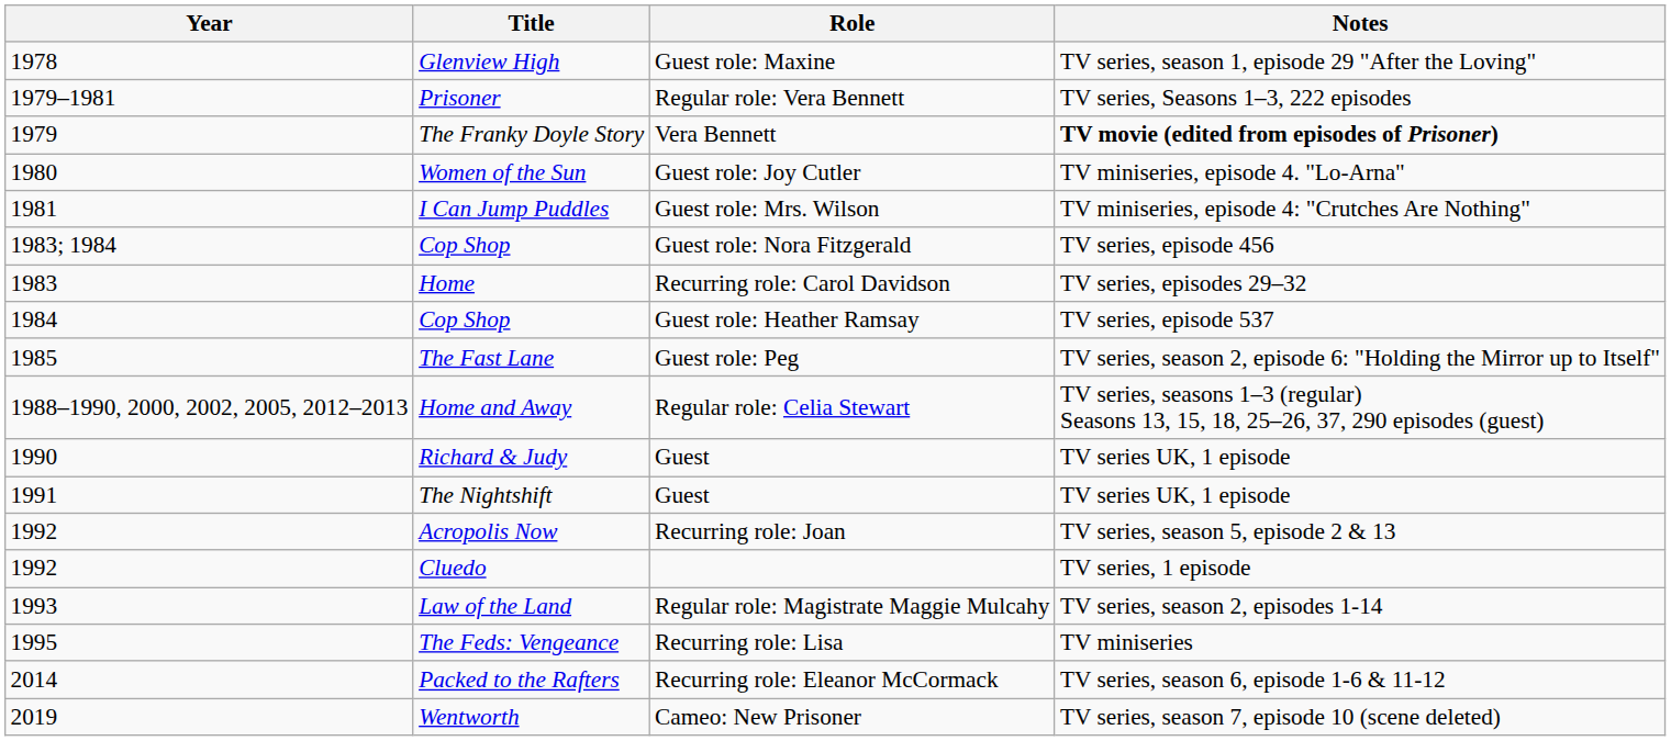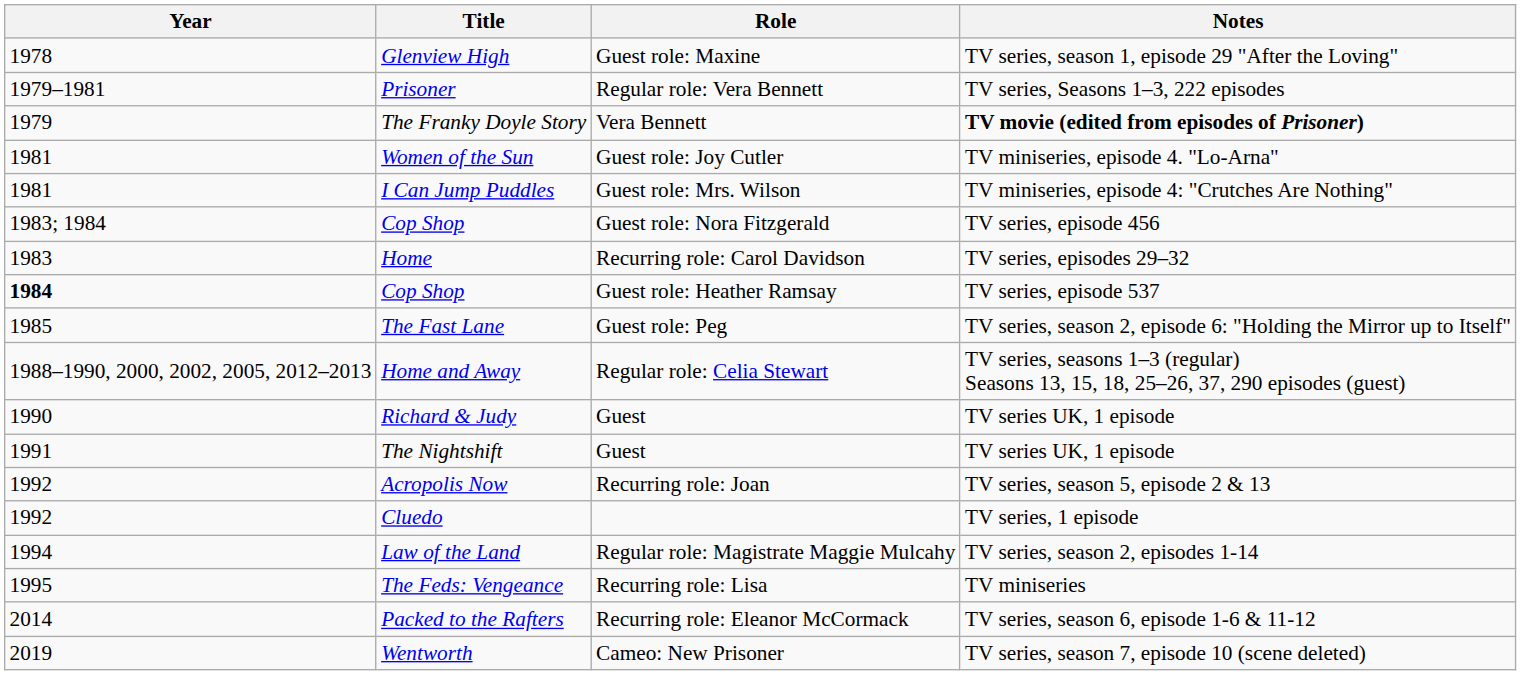Women of the Sun | Year: 1980 -> 1981
Cop Shop / Guest role: Heather Ramsay | Year: normal -> bold
Law of the Land | Year: 1993 -> 1994
